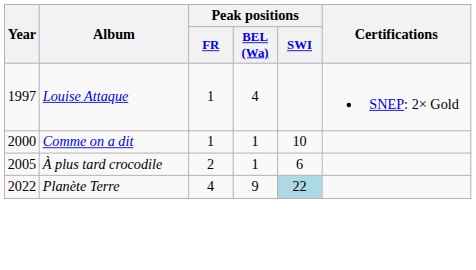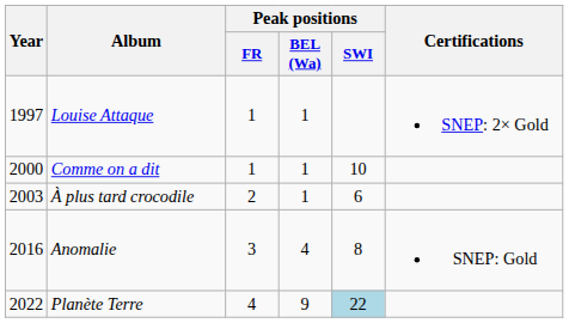Louise Attaque | Peak positions / BEL (Wa): 4 -> 1
À plus tard crocodile | Year: 2005 -> 2003
+ row: 2016 | Anomalie | 3 | 4 | 8 | SNEP: Gold
